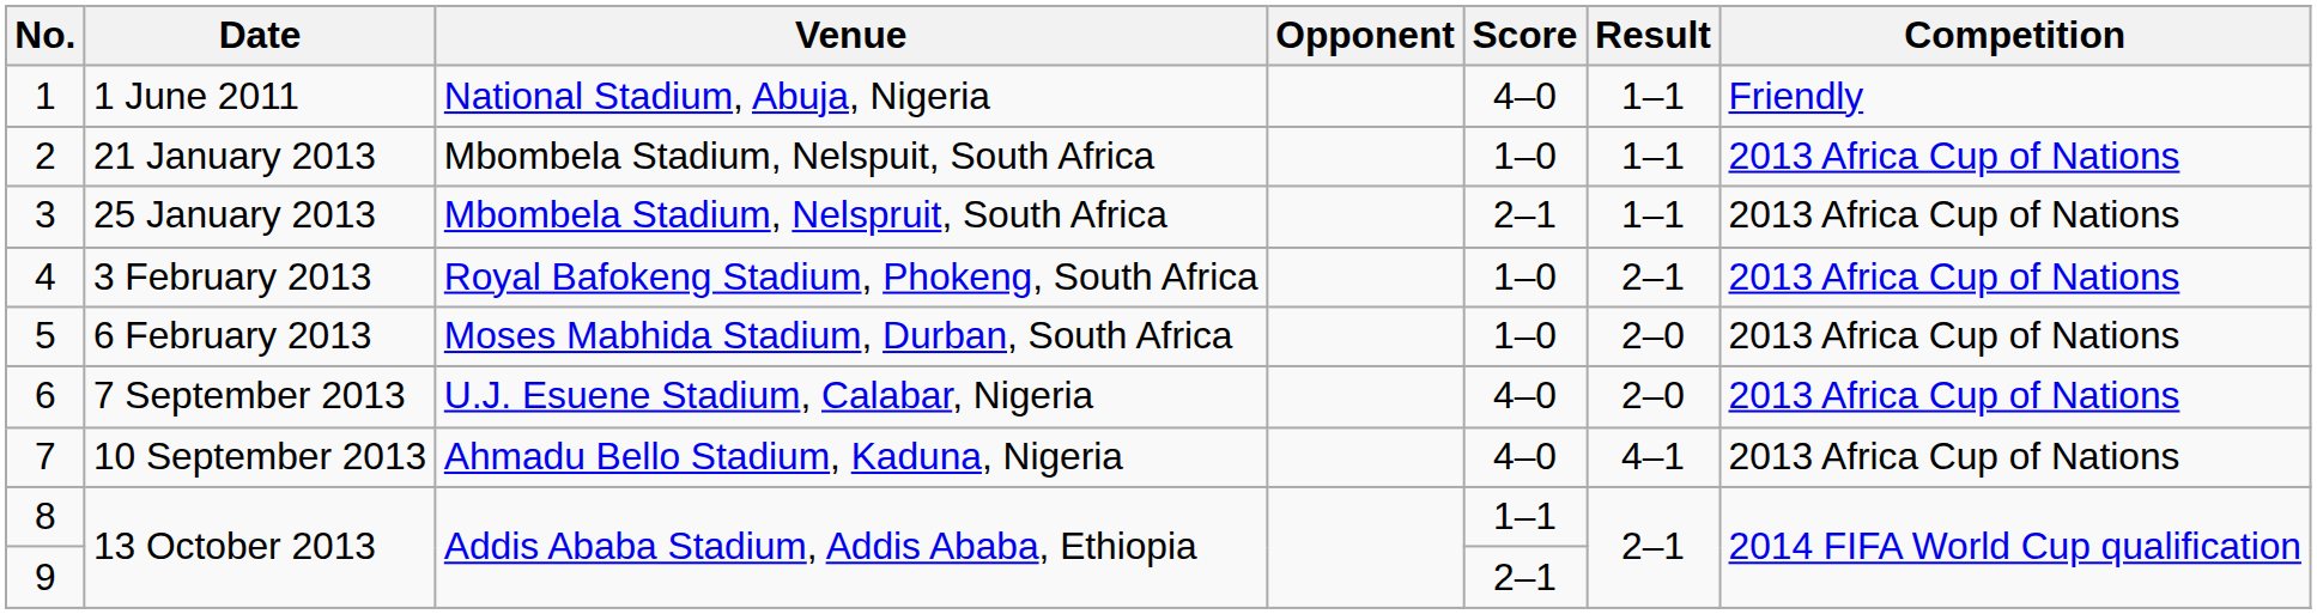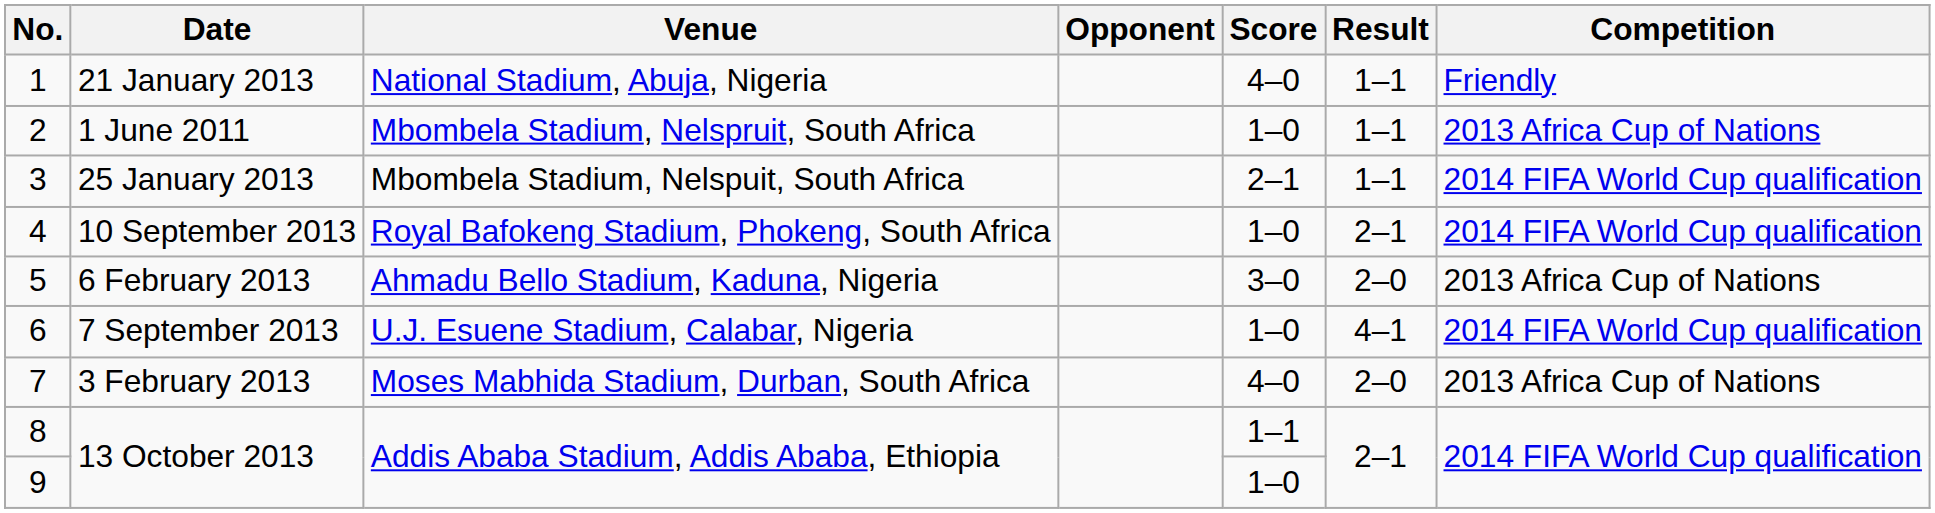1 | Date: 1 June 2011 -> 21 January 2013
2 | Date: 21 January 2013 -> 1 June 2011
2 | Venue: Mbombela Stadium, Nelspuit, South Africa -> Mbombela Stadium, Nelspruit, South Africa
3 | Venue: Mbombela Stadium, Nelspruit, South Africa -> Mbombela Stadium, Nelspuit, South Africa
3 | Competition: 2013 Africa Cup of Nations -> 2014 FIFA World Cup qualification
4 | Date: 3 February 2013 -> 10 September 2013
4 | Competition: 2013 Africa Cup of Nations -> 2014 FIFA World Cup qualification
5 | Venue: Moses Mabhida Stadium, Durban, South Africa -> Ahmadu Bello Stadium, Kaduna, Nigeria
5 | Score: 1–0 -> 3–0
6 | Score: 4–0 -> 1–0
6 | Result: 2–0 -> 4–1
6 | Competition: 2013 Africa Cup of Nations -> 2014 FIFA World Cup qualification
7 | Date: 10 September 2013 -> 3 February 2013
7 | Venue: Ahmadu Bello Stadium, Kaduna, Nigeria -> Moses Mabhida Stadium, Durban, South Africa
7 | Result: 4–1 -> 2–0
9 | Score: 2–1 -> 1–0
